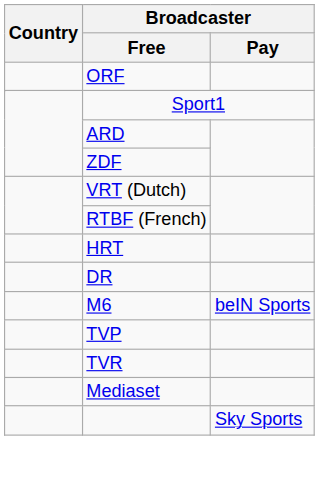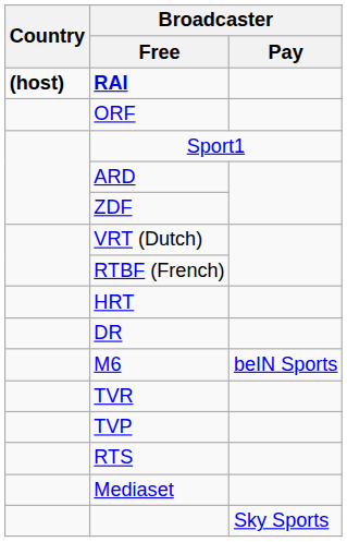+ row: (host) | RAI
rows swapped: TVP <-> TVR
+ row: RTS
